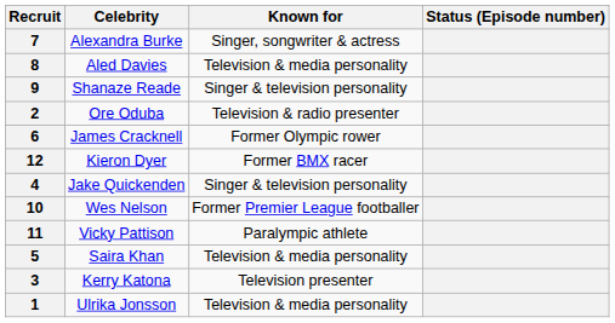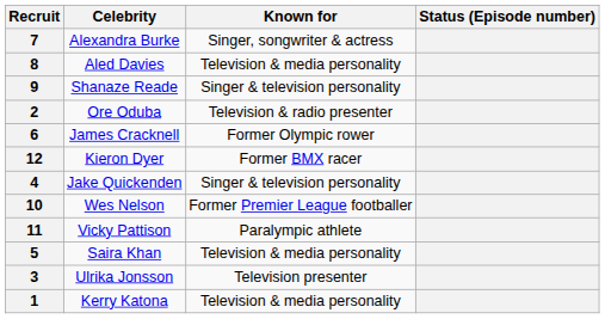3 | Celebrity: Kerry Katona -> Ulrika Jonsson
1 | Celebrity: Ulrika Jonsson -> Kerry Katona
